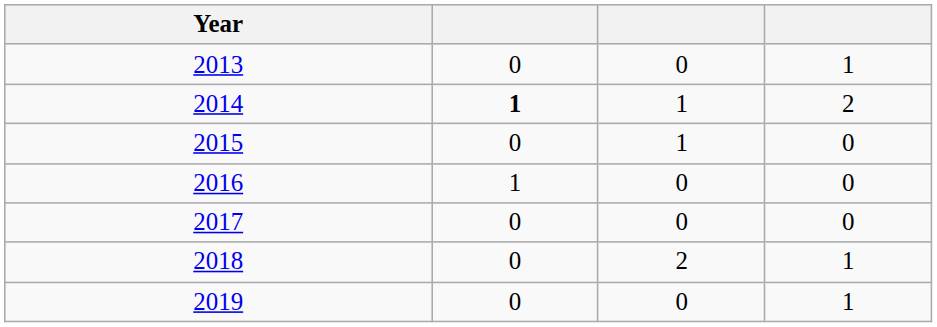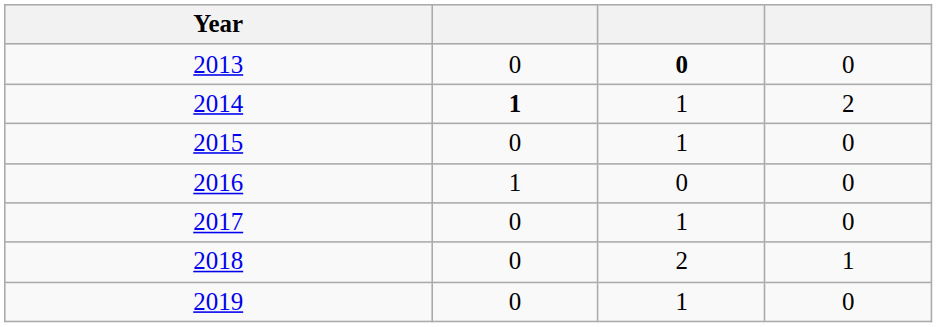2013 | column 3: normal -> bold
2013 | column 4: 1 -> 0
2017 | column 3: 0 -> 1
2019 | column 3: 0 -> 1
2019 | column 4: 1 -> 0
